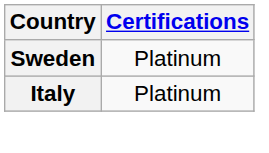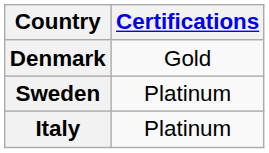+ row: Denmark | Gold
